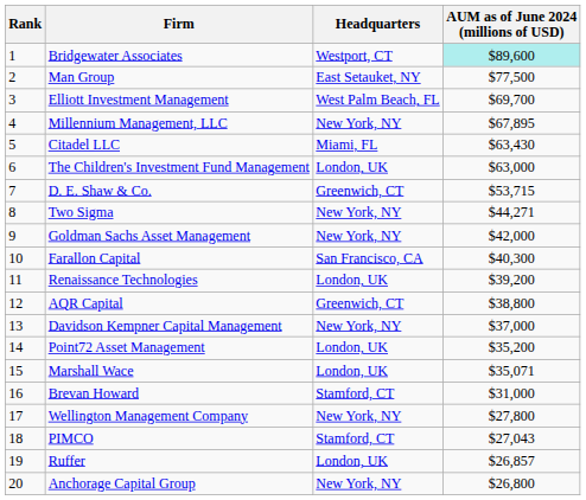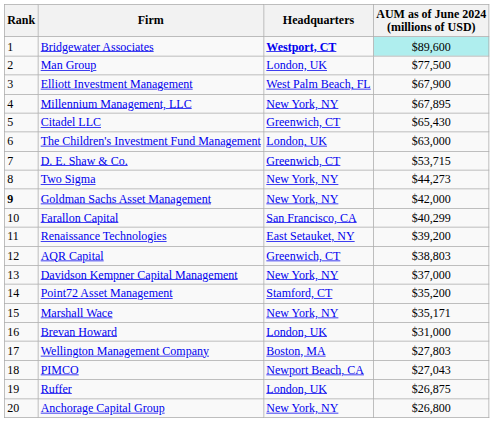Bridgewater Associates | Headquarters: normal -> bold
Man Group | Headquarters: East Setauket, NY -> London, UK
Elliott Investment Management | AUM as of June 2024 (millions of USD): $69,700 -> $67,900
Citadel LLC | Headquarters: Miami, FL -> Greenwich, CT
Citadel LLC | AUM as of June 2024 (millions of USD): $63,430 -> $65,430
Two Sigma | AUM as of June 2024 (millions of USD): $44,271 -> $44,273
Goldman Sachs Asset Management | Rank: normal -> bold
Farallon Capital | AUM as of June 2024 (millions of USD): $40,300 -> $40,299
Renaissance Technologies | Headquarters: London, UK -> East Setauket, NY
AQR Capital | AUM as of June 2024 (millions of USD): $38,800 -> $38,803
Point72 Asset Management | Headquarters: London, UK -> Stamford, CT
Marshall Wace | Headquarters: London, UK -> New York, NY
Marshall Wace | AUM as of June 2024 (millions of USD): $35,071 -> $35,171
Brevan Howard | Headquarters: Stamford, CT -> London, UK
Wellington Management Company | Headquarters: New York, NY -> Boston, MA
Wellington Management Company | AUM as of June 2024 (millions of USD): $27,800 -> $27,803
PIMCO | Headquarters: Stamford, CT -> Newport Beach, CA
Ruffer | AUM as of June 2024 (millions of USD): $26,857 -> $26,875
